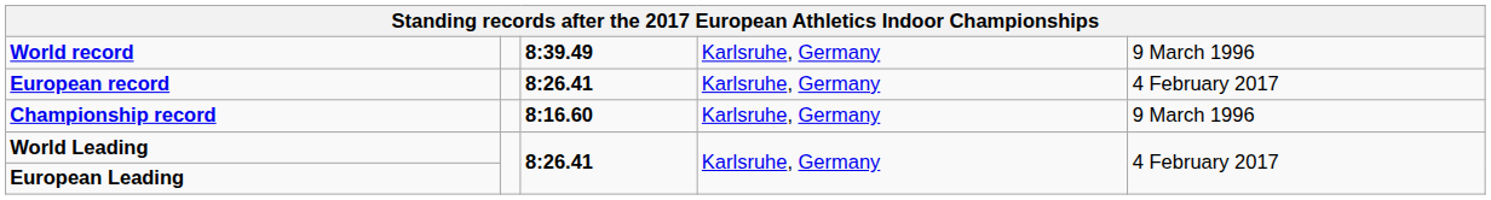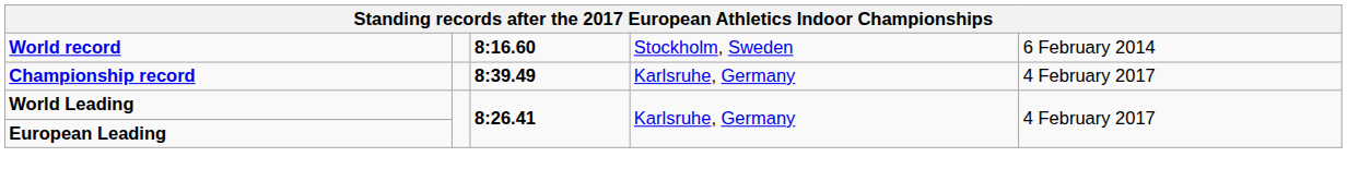World record | column 3: 8:39.49 -> 8:16.60
World record | column 4: Karlsruhe, Germany -> Stockholm, Sweden
World record | column 5: 9 March 1996 -> 6 February 2014
- row: European record | 8:26.41 | Karlsruhe, Germany | 4 February 2017
Championship record | column 3: 8:16.60 -> 8:39.49
Championship record | column 5: 9 March 1996 -> 4 February 2017
